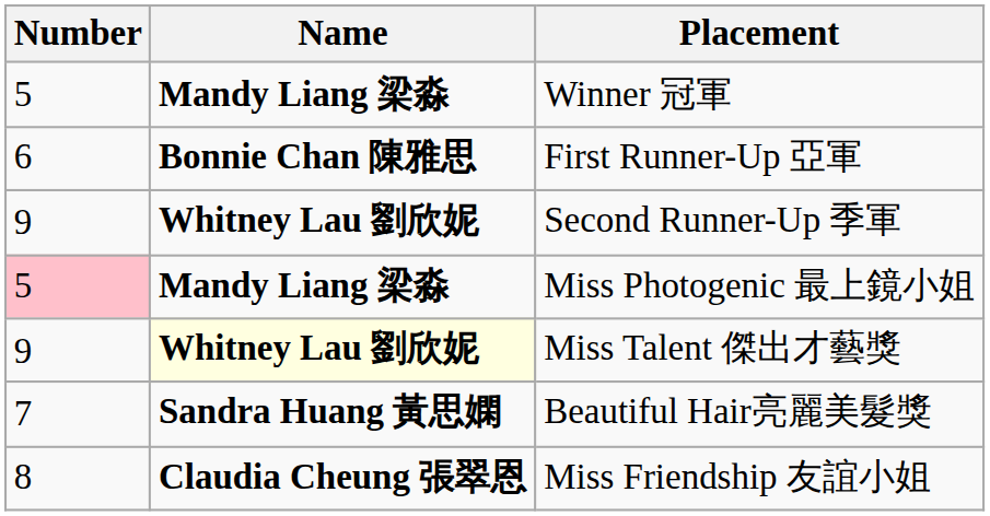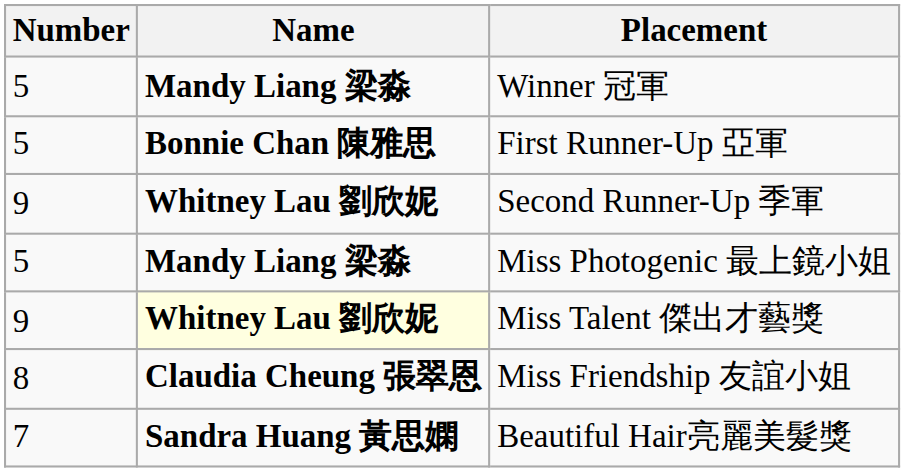First Runner-Up 亞軍 | Number: 6 -> 5
Miss Photogenic 最上鏡小姐 | Number: pink background -> no background
rows swapped: Beautiful Hair亮麗美髮獎 <-> Miss Friendship 友誼小姐
